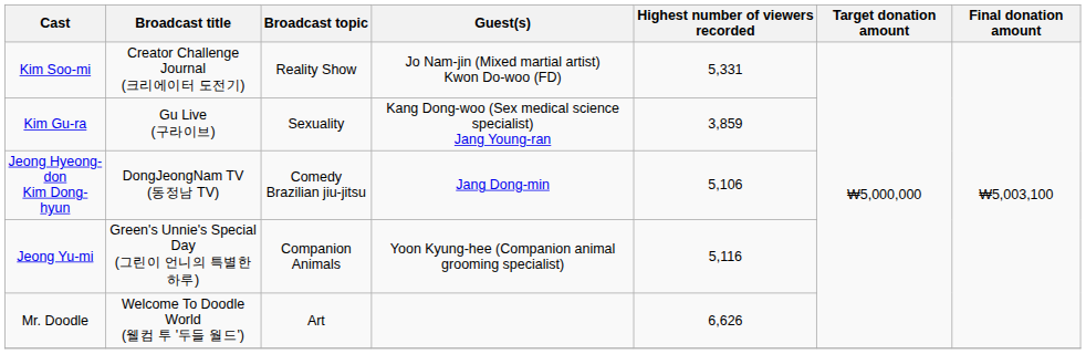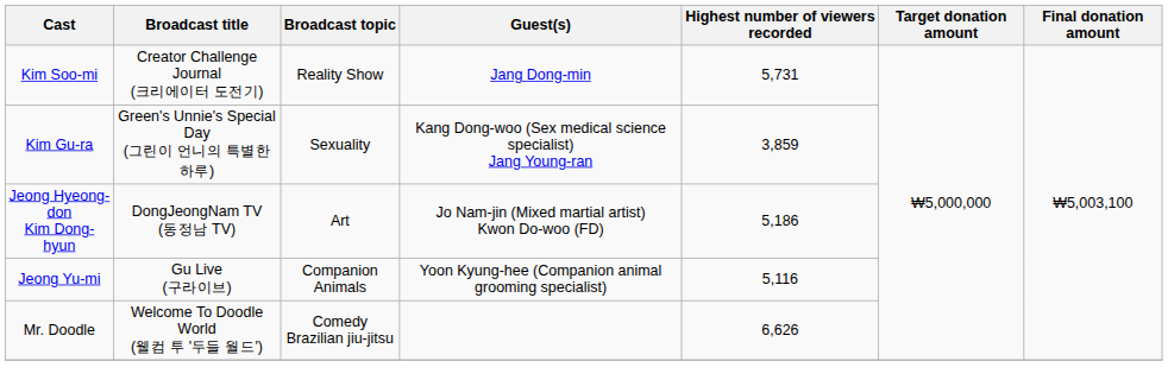Kim Soo-mi | Guest(s): Jo Nam-jin (Mixed martial artist) Kwon Do-woo (FD) -> Jang Dong-min
Kim Soo-mi | Highest number of viewers recorded: 5,331 -> 5,731
Kim Gu-ra | Broadcast title: Gu Live (구라이브) -> Green's Unnie's Special Day (그린이 언니의 특별한 하루)
Jeong Hyeong-don Kim Dong-hyun | Broadcast topic: Comedy Brazilian jiu-jitsu -> Art
Jeong Hyeong-don Kim Dong-hyun | Guest(s): Jang Dong-min -> Jo Nam-jin (Mixed martial artist) Kwon Do-woo (FD)
Jeong Hyeong-don Kim Dong-hyun | Highest number of viewers recorded: 5,106 -> 5,186
Jeong Yu-mi | Broadcast title: Green's Unnie's Special Day (그린이 언니의 특별한 하루) -> Gu Live (구라이브)
Mr. Doodle | Broadcast topic: Art -> Comedy Brazilian jiu-jitsu
